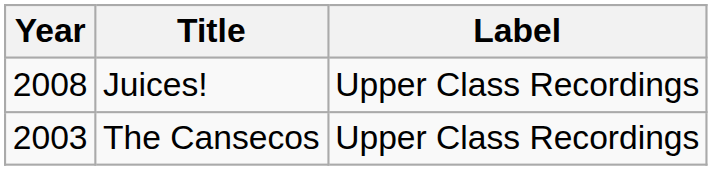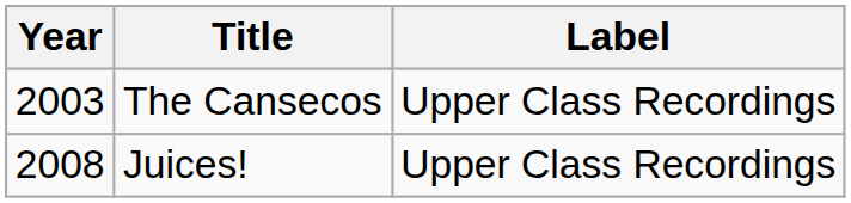rows swapped: The Cansecos <-> Juices!
